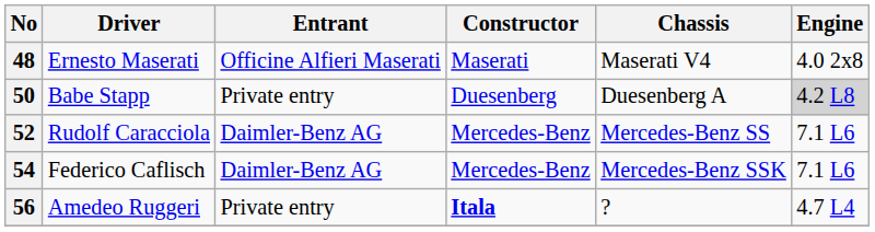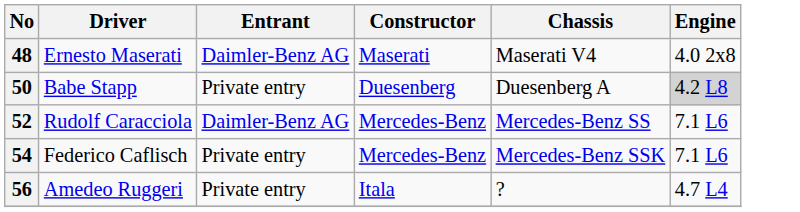48 | Entrant: Officine Alfieri Maserati -> Daimler-Benz AG
54 | Entrant: Daimler-Benz AG -> Private entry
56 | Constructor: bold -> normal
